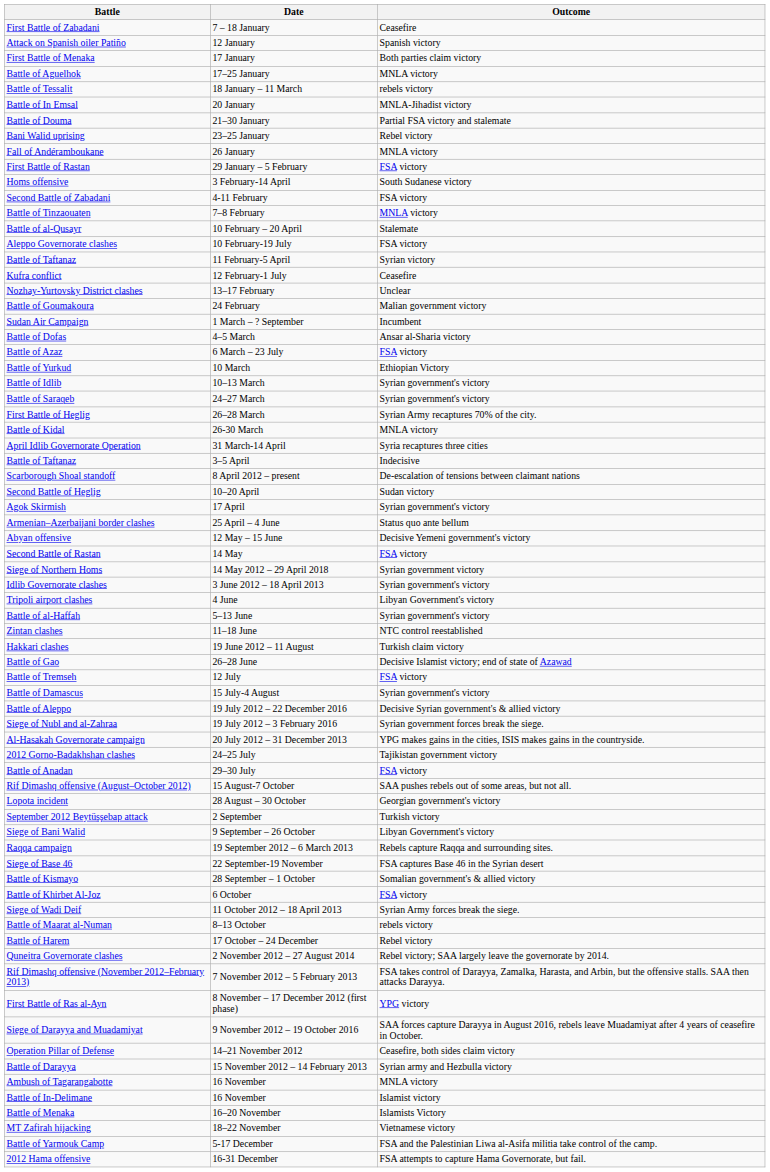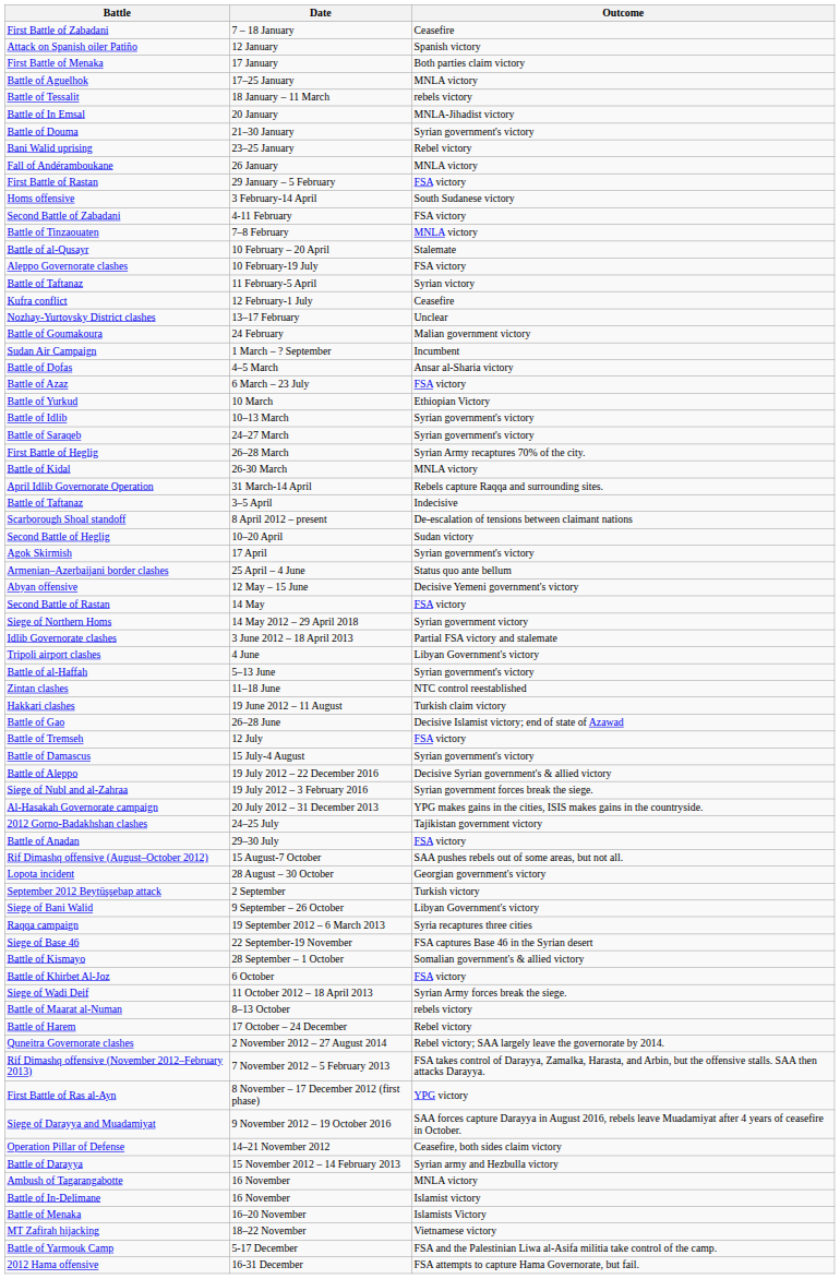Battle of Douma | Outcome: Partial FSA victory and stalemate -> Syrian government's victory
April Idlib Governorate Operation | Outcome: Syria recaptures three cities -> Rebels capture Raqqa and surrounding sites.
Idlib Governorate clashes | Outcome: Syrian government's victory -> Partial FSA victory and stalemate
Raqqa campaign | Outcome: Rebels capture Raqqa and surrounding sites. -> Syria recaptures three cities
